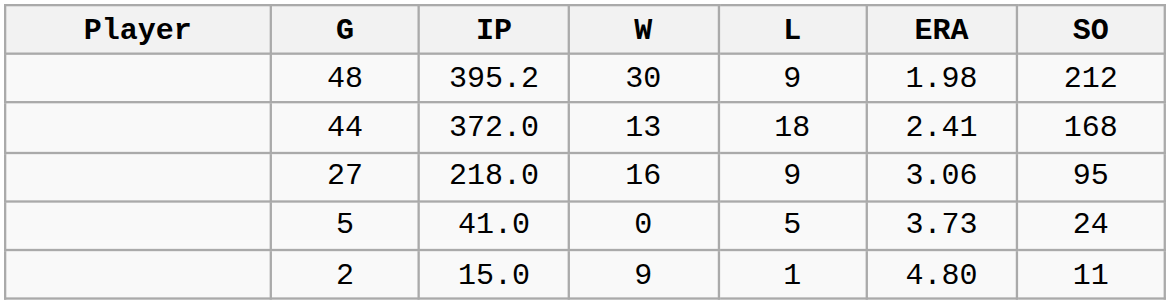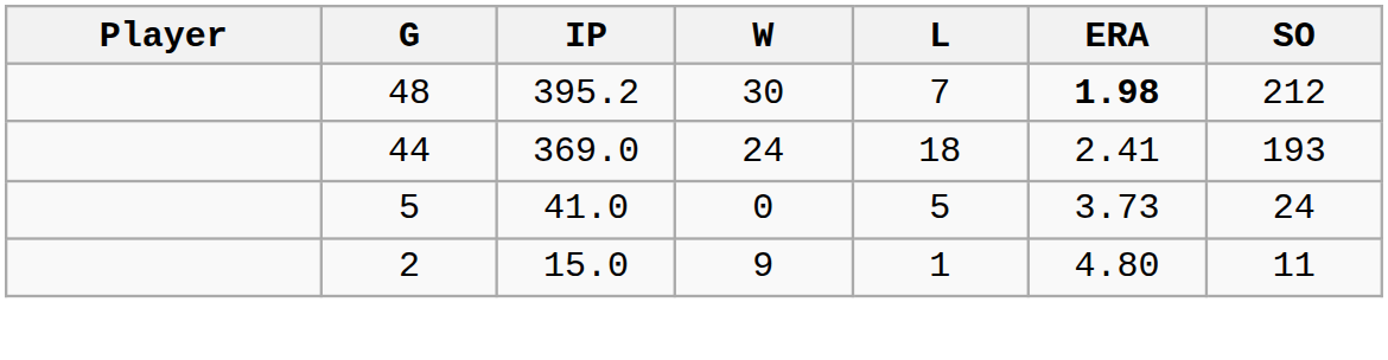48 | L: 9 -> 7
48 | ERA: normal -> bold
44 | IP: 372.0 -> 369.0
44 | W: 13 -> 24
44 | SO: 168 -> 193
- row: 27 | 218.0 | 16 | 9 | 3.06 | 95
